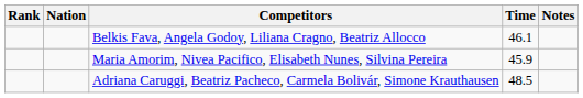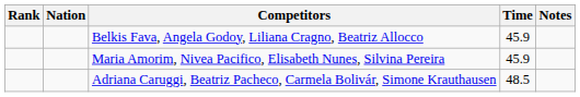Belkis Fava, Angela Godoy, Liliana Cragno, Beatriz Allocco | Time: 46.1 -> 45.9
